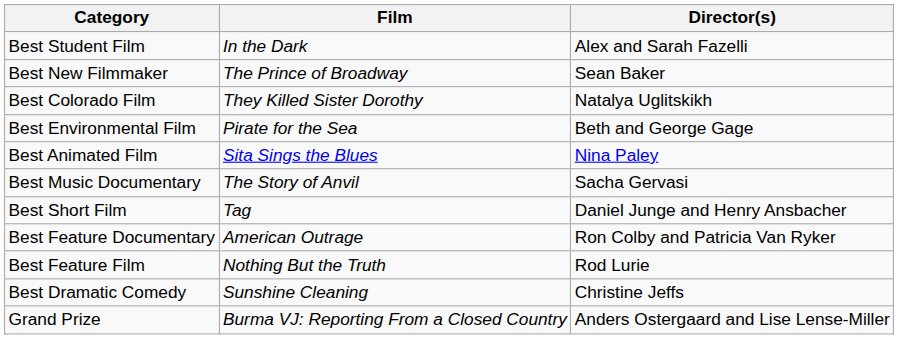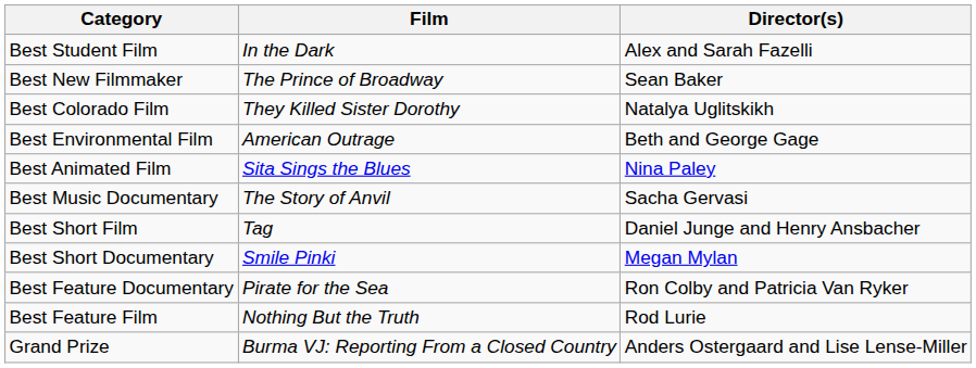Best Environmental Film | Film: Pirate for the Sea -> American Outrage
+ row: Best Short Documentary | Smile Pinki | Megan Mylan
Best Feature Documentary | Film: American Outrage -> Pirate for the Sea
- row: Best Dramatic Comedy | Sunshine Cleaning | Christine Jeffs
